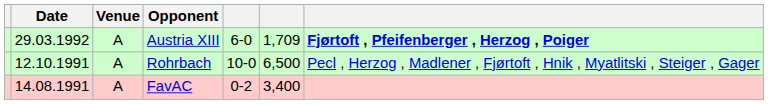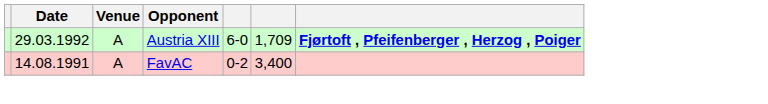- row: 12.10.1991 | A | Rohrbach | 10-0 | 6,500 | Pecl , Herzog , Madlener , Fjørtoft , Hnik , Myatlitski , Steiger , Gager
